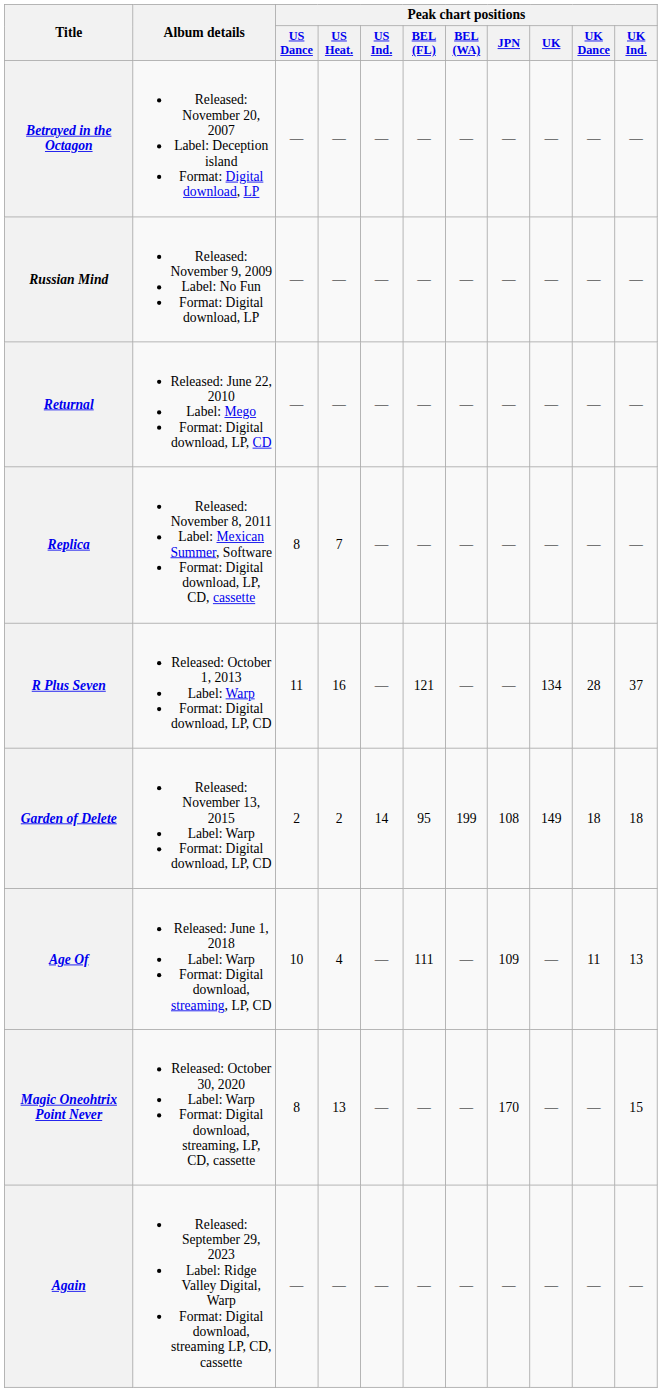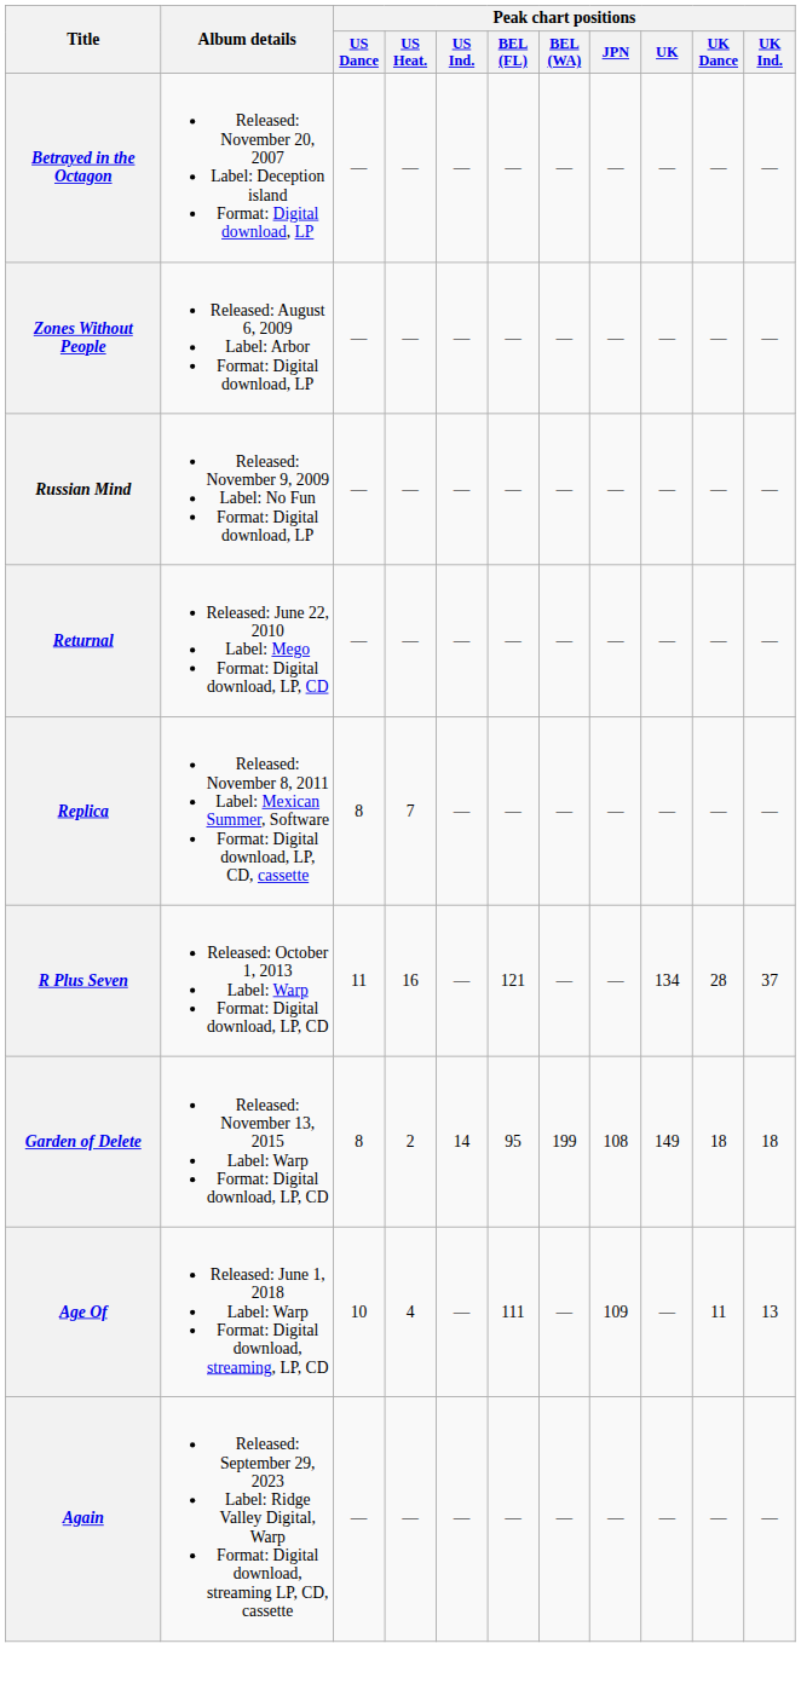+ row: Zones Without People | Released: August 6, 2009 Label: Arbor Format: Digital download, LP | — | — | — | — | — | — | — | — | —
Garden of Delete | Peak chart positions / US Dance: 2 -> 8
- row: Magic Oneohtrix Point Never | Released: October 30, 2020 Label: Warp Format: Digital download, streaming, LP, CD, cassette | 8 | 13 | — | — | — | 170 | — | — | 15
